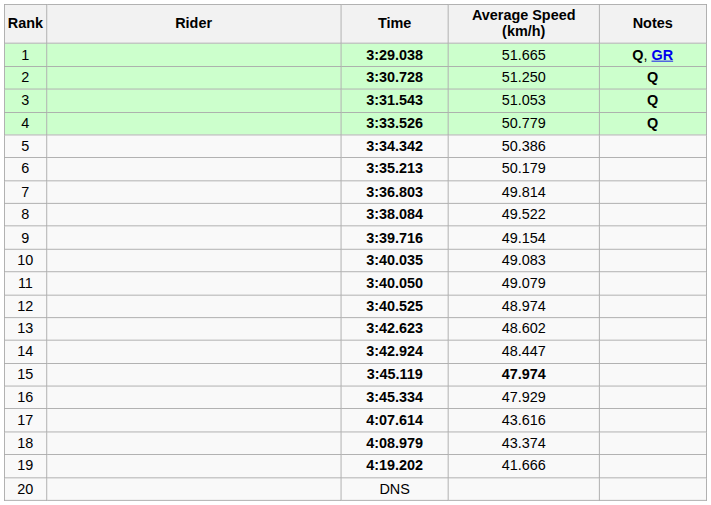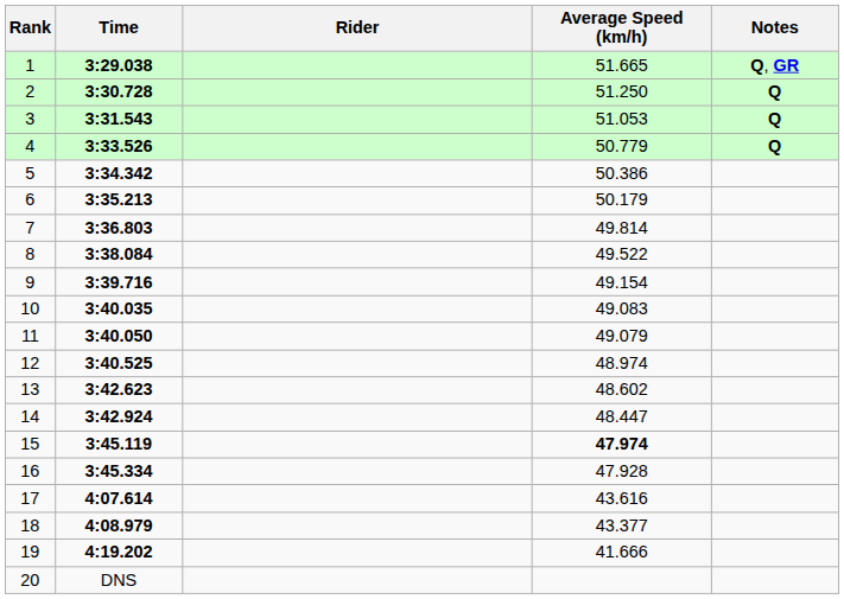columns swapped: Rider <-> Time
16 | Average Speed (km/h): 47.929 -> 47.928
18 | Average Speed (km/h): 43.374 -> 43.377
